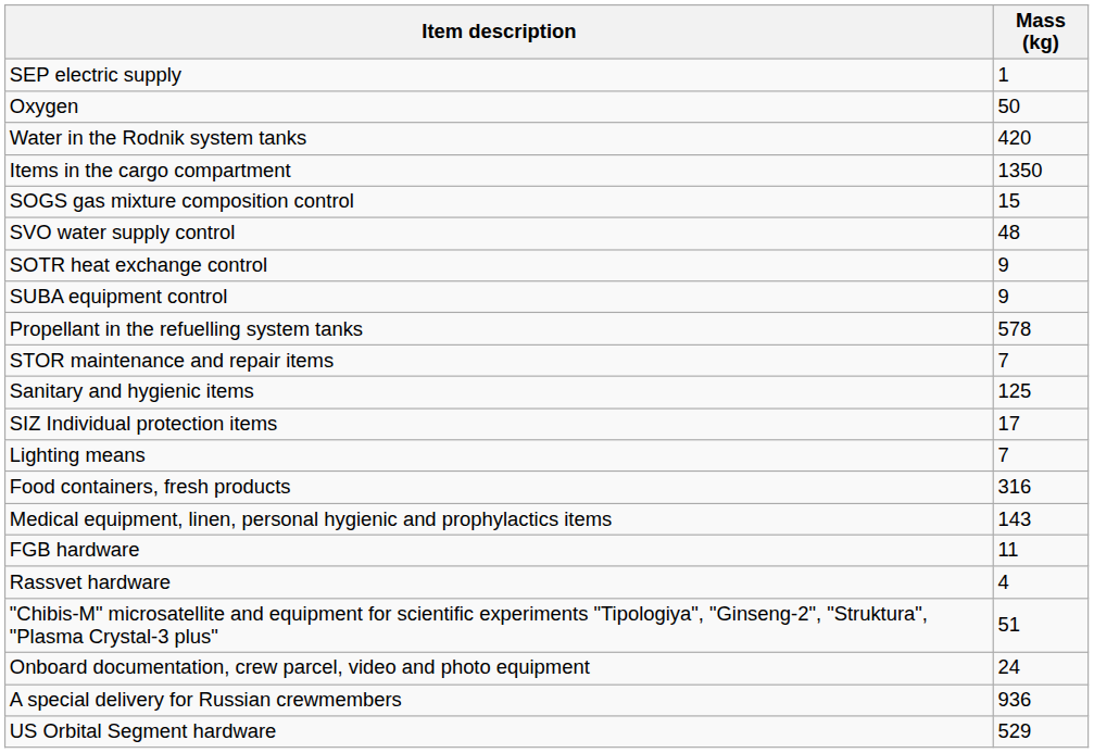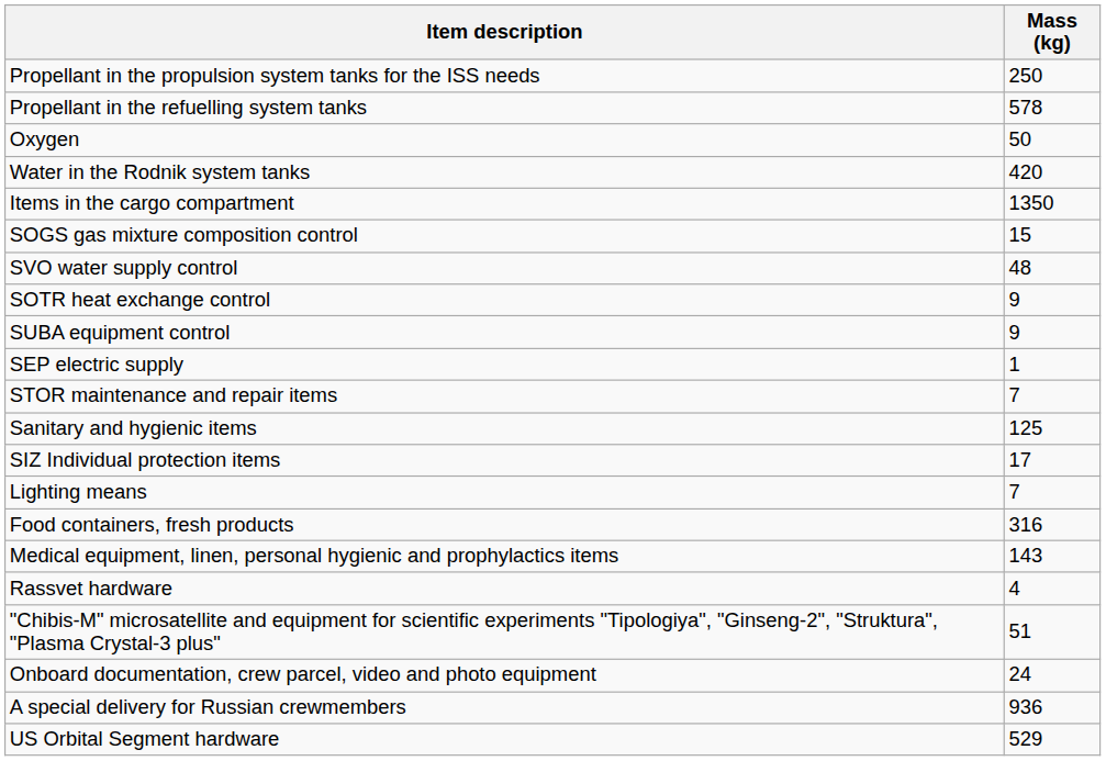+ row: Propellant in the propulsion system tanks for the ISS needs | 250
rows swapped: Propellant in the refuelling system tanks <-> SEP electric supply
- row: FGB hardware | 11
